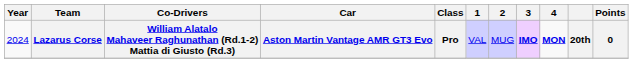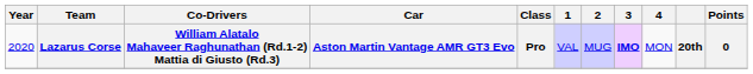Lazarus Corse | Year: 2024 -> 2020
Lazarus Corse | 4: bold -> normal
